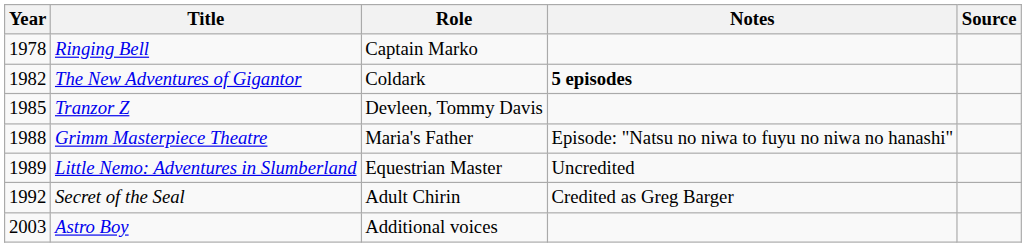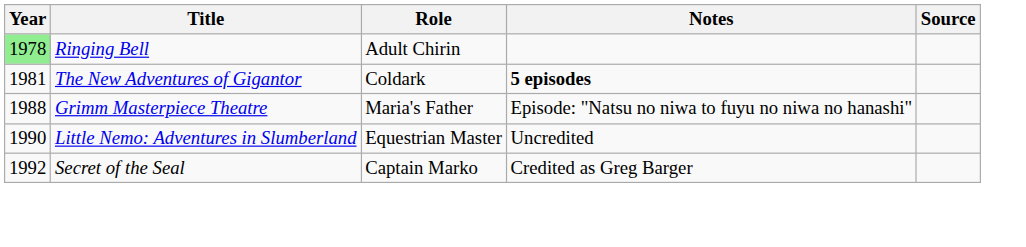Ringing Bell | Year: no background -> lightgreen background
Ringing Bell | Role: Captain Marko -> Adult Chirin
The New Adventures of Gigantor | Year: 1982 -> 1981
- row: 1985 | Tranzor Z | Devleen, Tommy Davis
Little Nemo: Adventures in Slumberland | Year: 1989 -> 1990
Secret of the Seal | Role: Adult Chirin -> Captain Marko
- row: 2003 | Astro Boy | Additional voices
